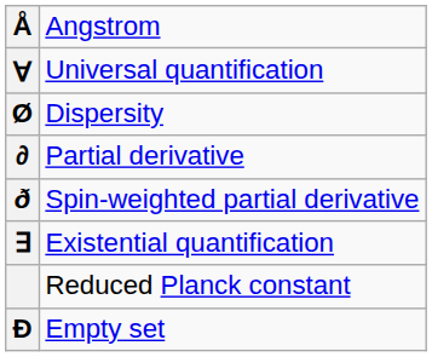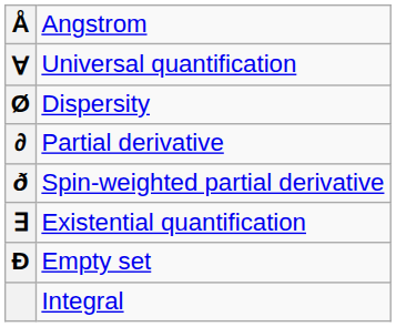- row: Reduced Planck constant
+ row: Integral
